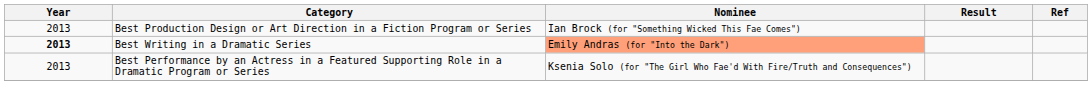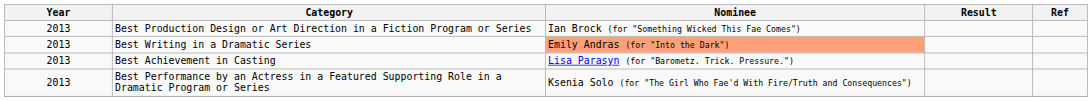Best Writing in a Dramatic Series | Year: bold -> normal
+ row: 2013 | Best Achievement in Casting | Lisa Parasyn (for "Barometz. Trick. Pressure.")
